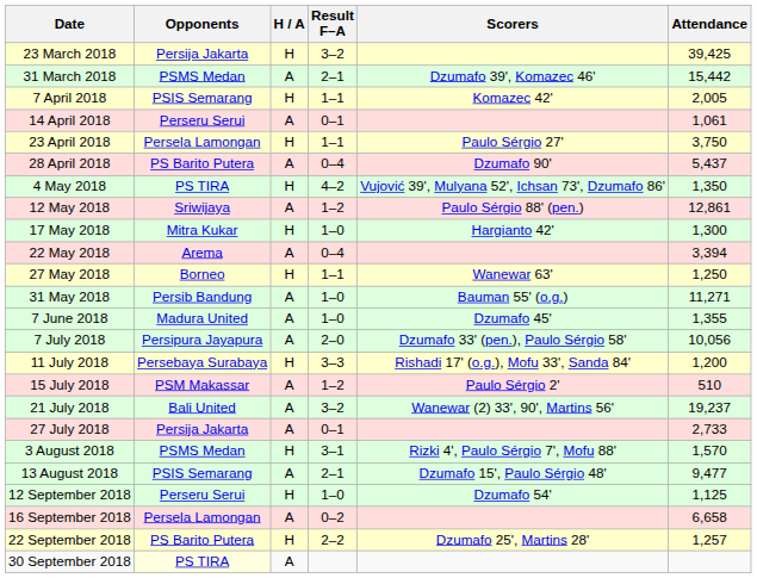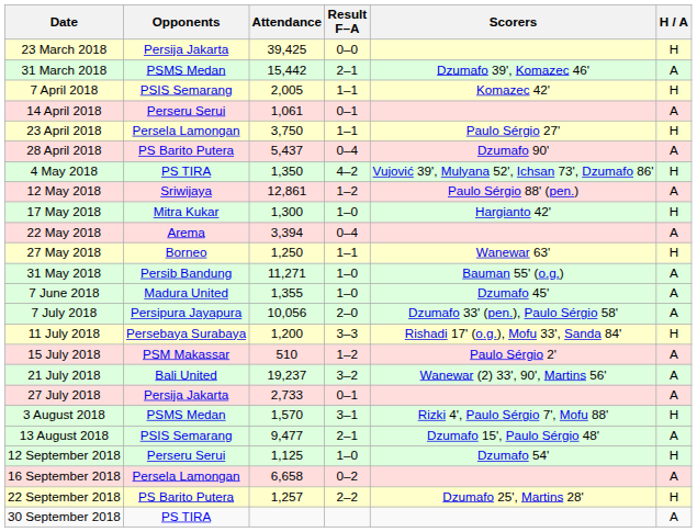columns swapped: H / A <-> Attendance
23 March 2018 | Result F–A: 3–2 -> 0–0
30 September 2018 | Opponents: lightyellow background -> no background
